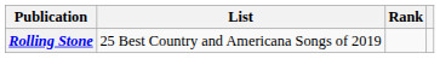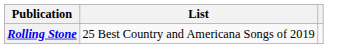- column: Rank
